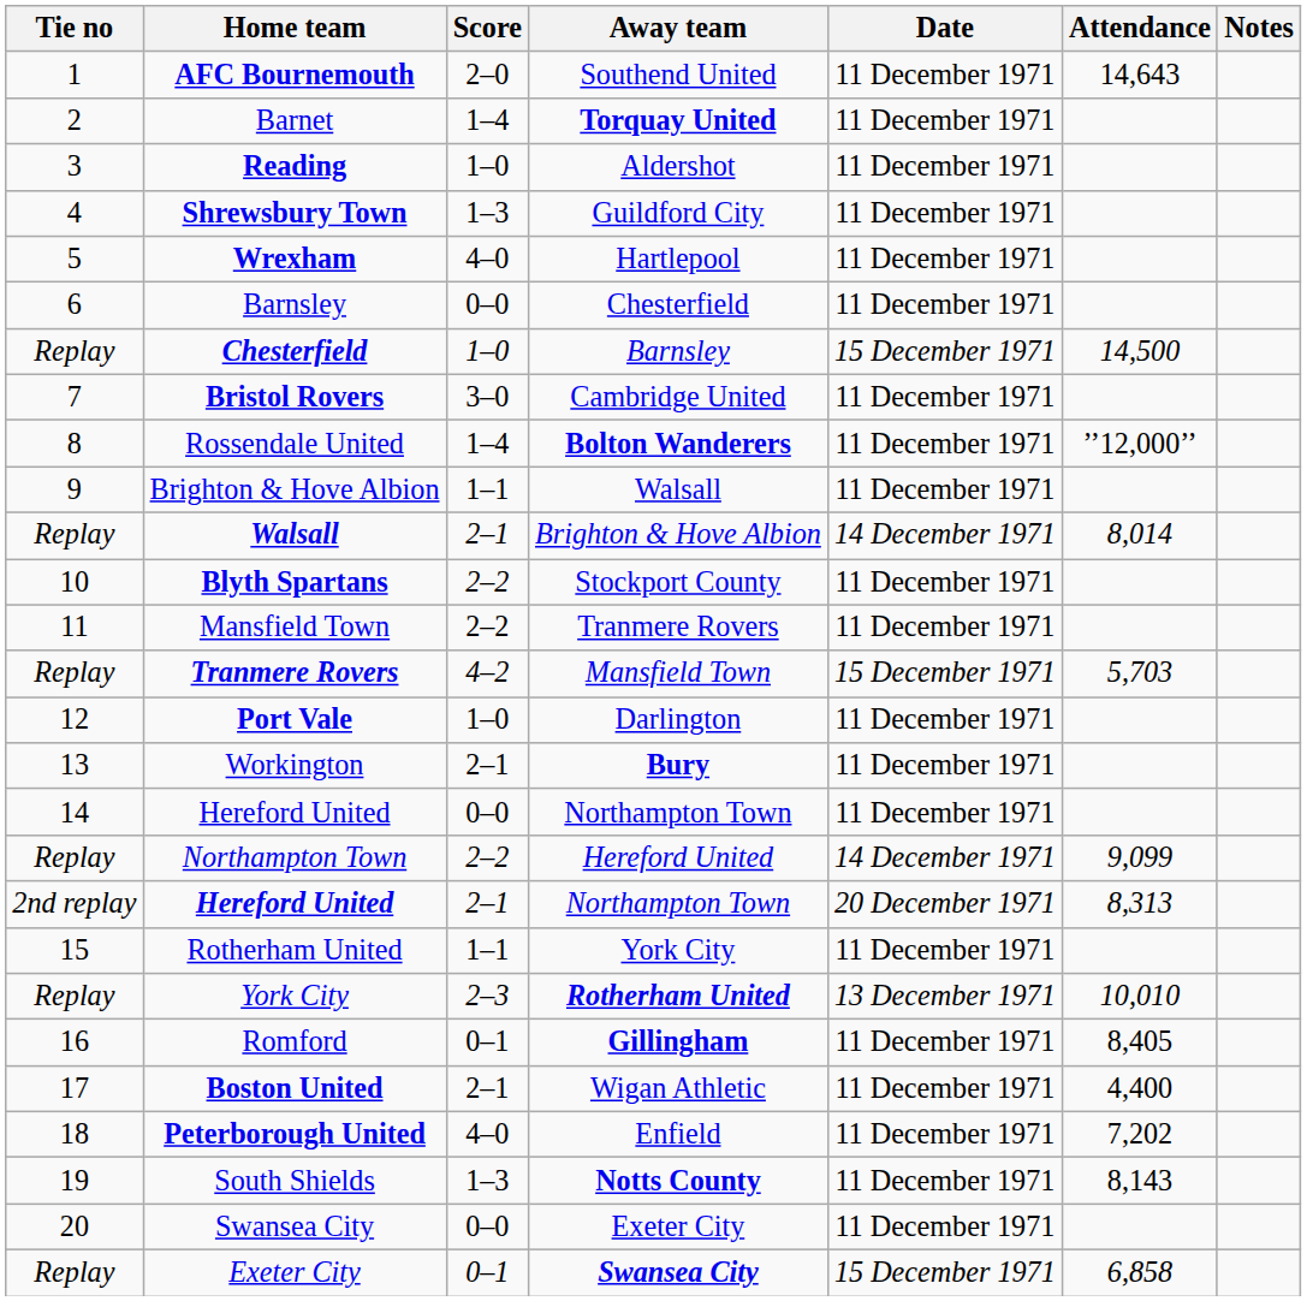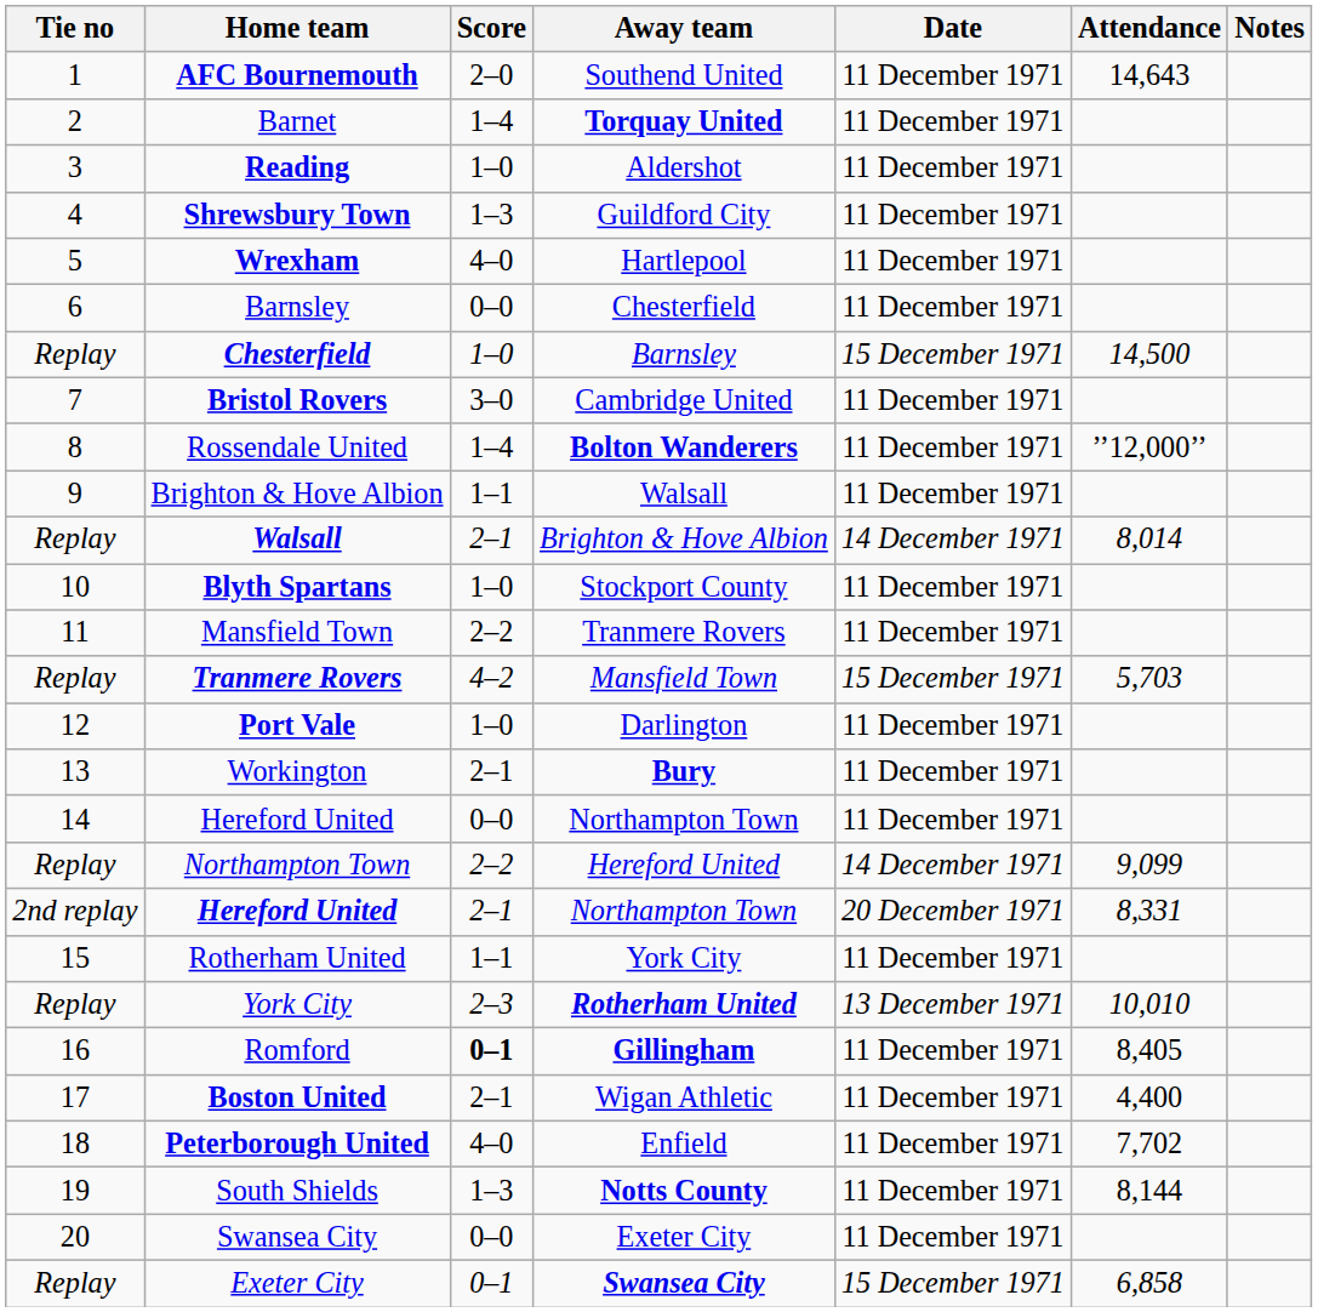Blyth Spartans | Score: 2–2 -> 1–0
2nd replay / Hereford United | Attendance: 8,313 -> 8,331
Romford | Score: normal -> bold
Peterborough United | Attendance: 7,202 -> 7,702
South Shields | Attendance: 8,143 -> 8,144
